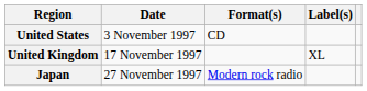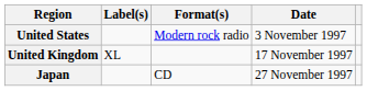columns swapped: Date <-> Label(s)
United States | Format(s): CD -> Modern rock radio
Japan | Format(s): Modern rock radio -> CD
